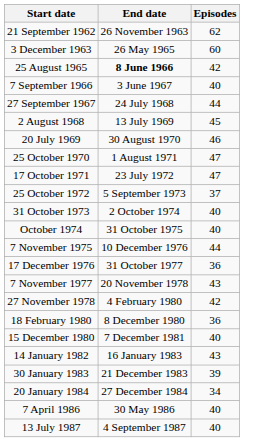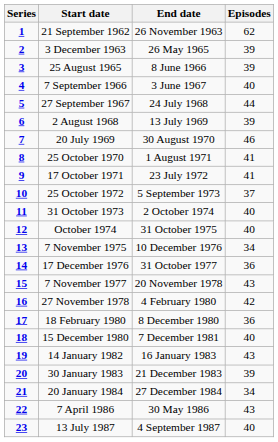+ column: Series | 1 | 2 | 3 | 4 | 5 | 6 | 7 | 8 | 9 | 10 | 11 | 12 | 13 | 14 | 15 | 16 | 17 | 18 | 19 | 20 | 21 | 22 | 23
3 December 1963 | Episodes: 60 -> 39
25 August 1965 | End date: bold -> normal
25 August 1965 | Episodes: 42 -> 39
2 August 1968 | Episodes: 45 -> 39
25 October 1970 | Episodes: 47 -> 41
17 October 1971 | Episodes: 47 -> 41
7 November 1975 | Episodes: 44 -> 34
7 April 1986 | Episodes: 40 -> 43
